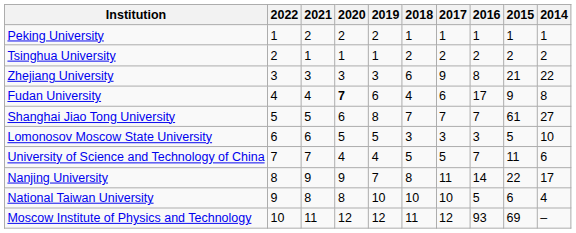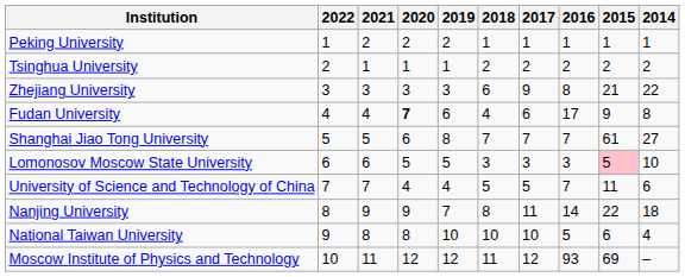Lomonosov Moscow State University | 2015: no background -> pink background
Nanjing University | 2014: 17 -> 18
